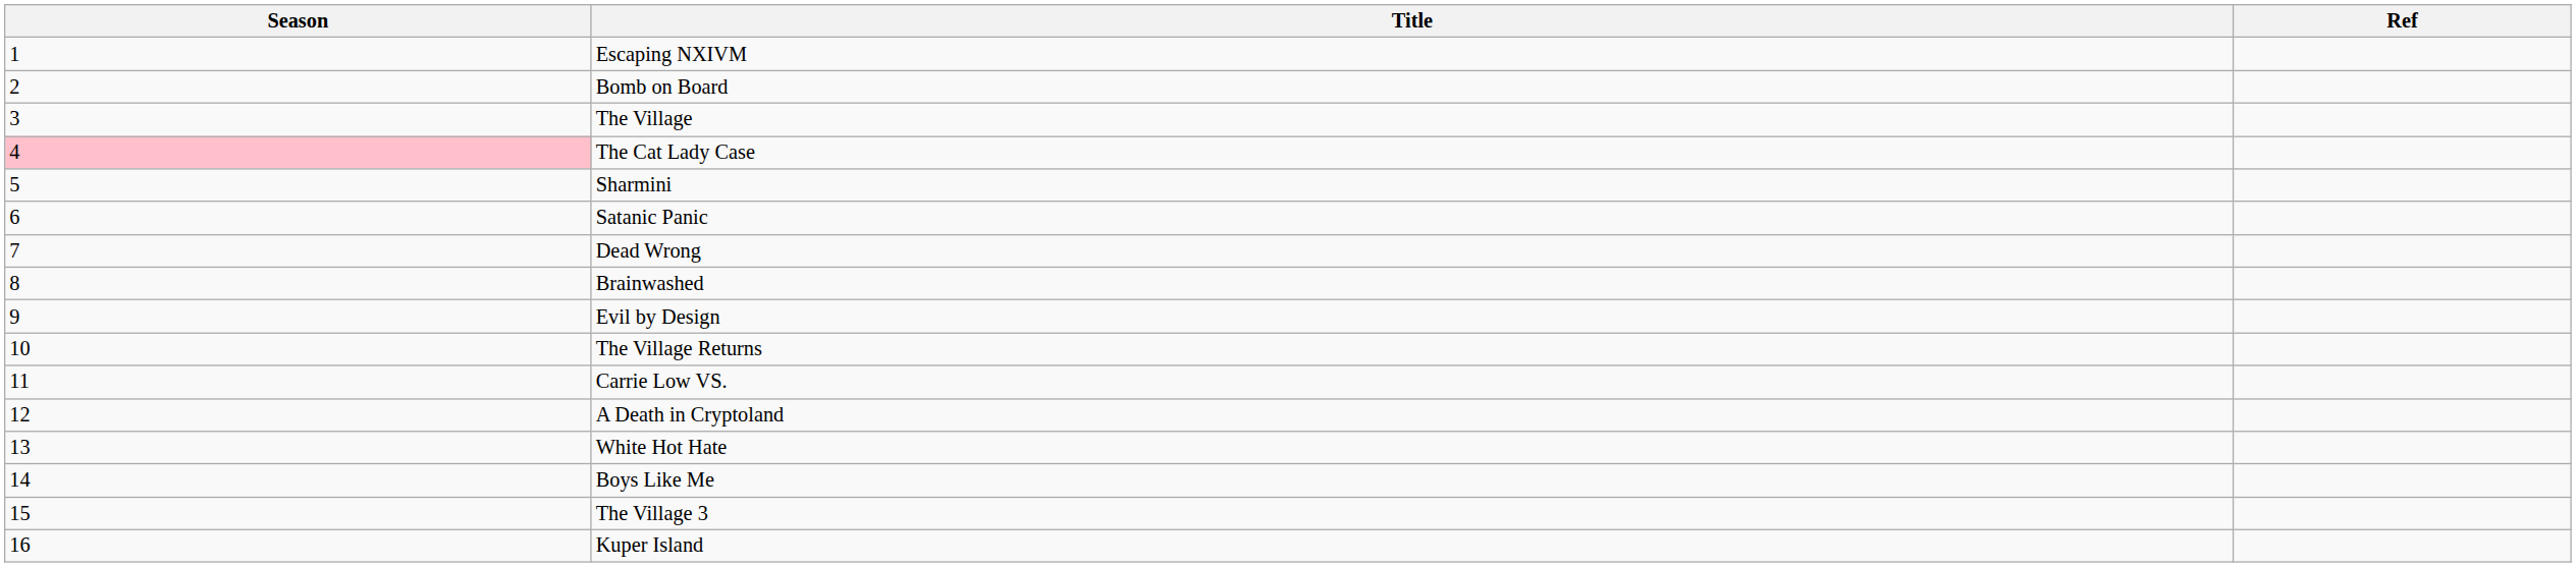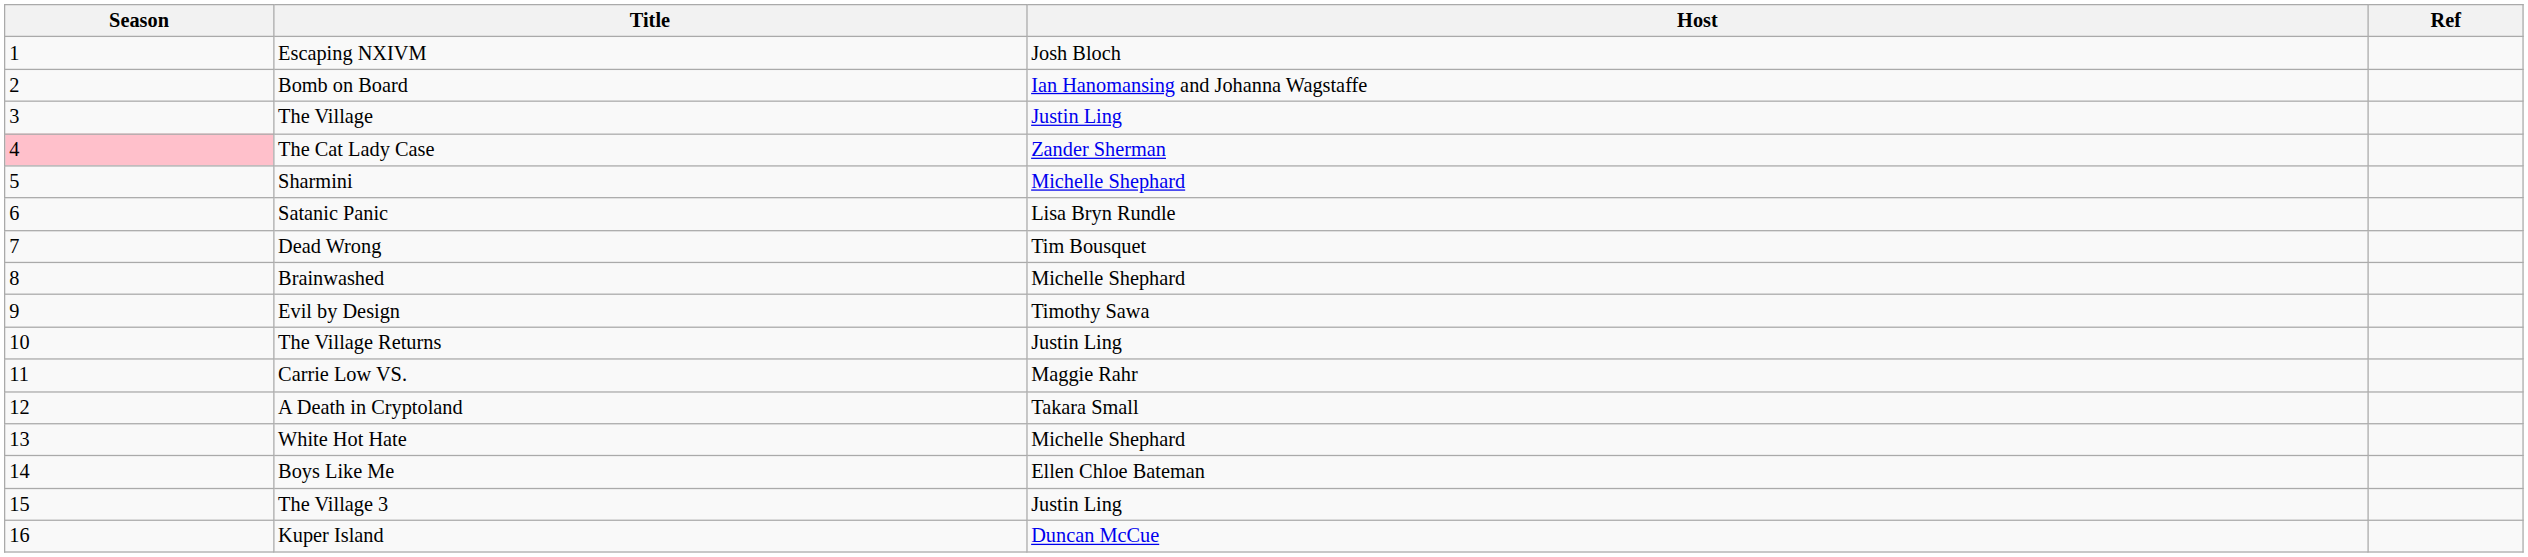+ column: Host | Josh Bloch | Ian Hanomansing and Johanna Wagstaffe | Justin Ling | Zander Sherman | Michelle Shephard | Lisa Bryn Rundle | Tim Bousquet | Michelle Shephard | Timothy Sawa | Justin Ling | Maggie Rahr | Takara Small | Michelle Shephard | Ellen Chloe Bateman | Justin Ling | Duncan McCue
